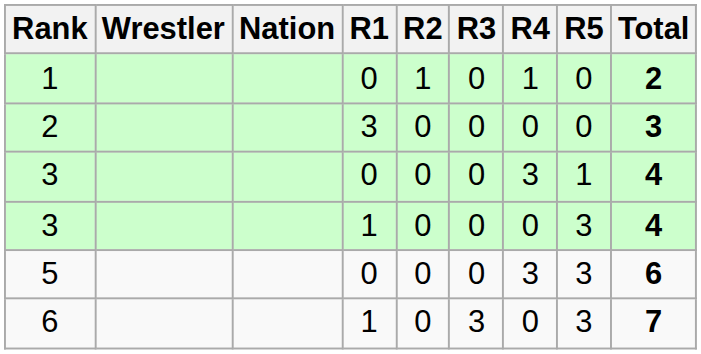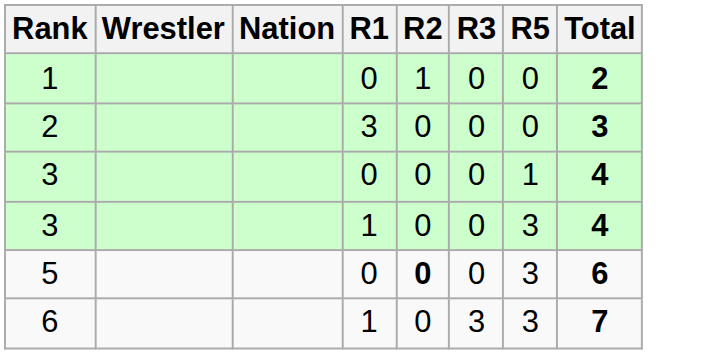- column: R4 | 1 | 0 | 3 | 0 | 3 | 0
5 | R2: normal -> bold
